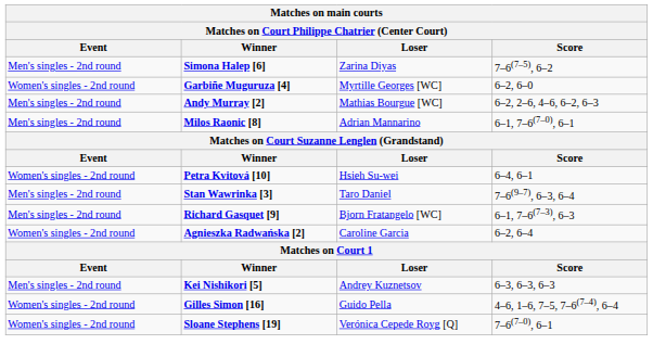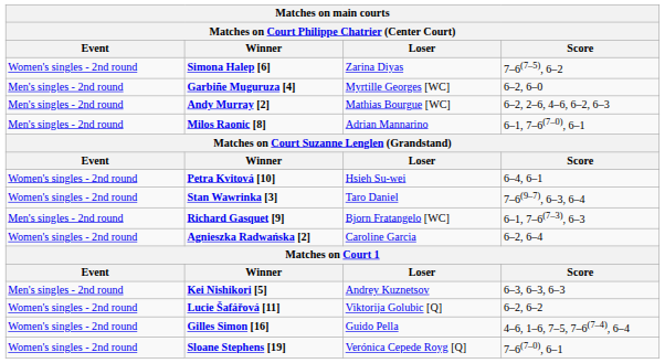Simona Halep [6] | Event: Men's singles - 2nd round -> Women's singles - 2nd round
Garbiñe Muguruza [4] | Event: Women's singles - 2nd round -> Men's singles - 2nd round
Stan Wawrinka [3] | Event: Men's singles - 2nd round -> Women's singles - 2nd round
+ row: Women's singles - 2nd round | Lucie Šafářová [11] | Viktorija Golubic [Q] | 6–2, 6–2
